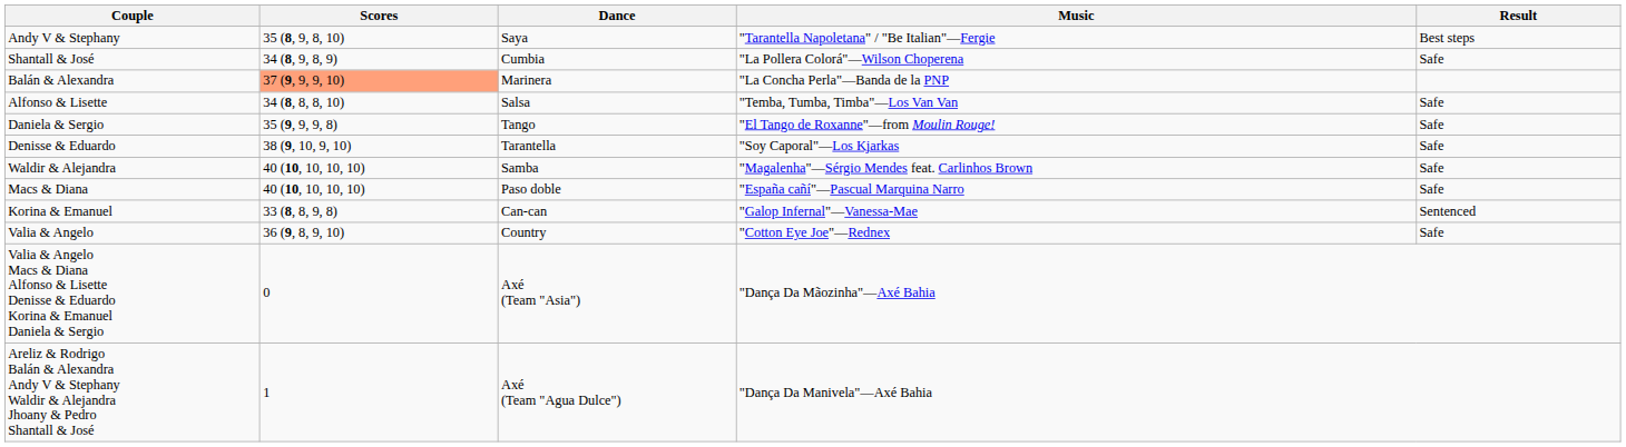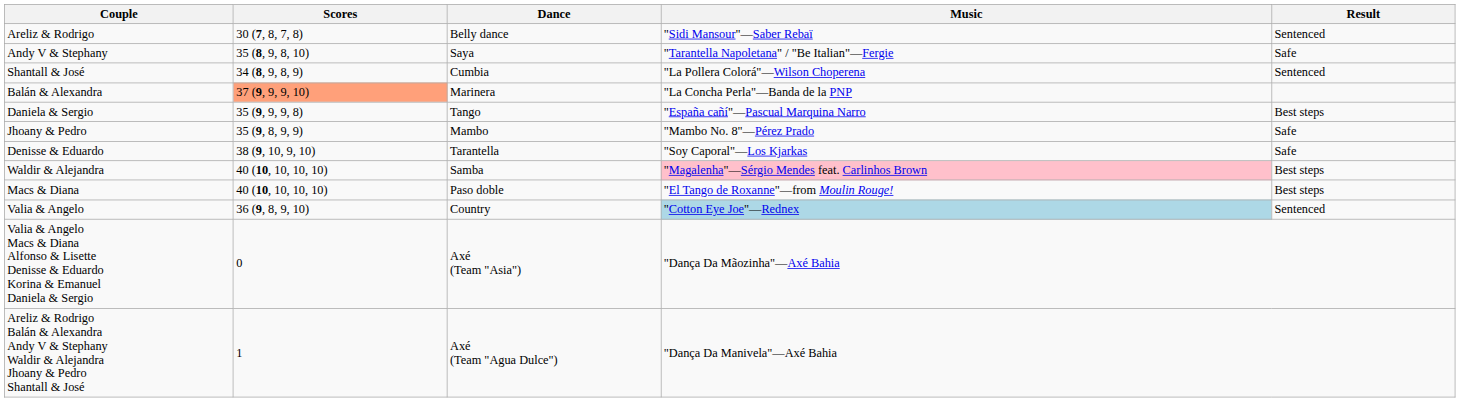+ row: Areliz & Rodrigo | 30 (7, 8, 7, 8) | Belly dance | "Sidi Mansour"—Saber Rebaï | Sentenced
Andy V & Stephany | Result: Best steps -> Safe
Shantall & José | Result: Safe -> Sentenced
- row: Alfonso & Lisette | 34 (8, 8, 8, 10) | Salsa | "Temba, Tumba, Timba"—Los Van Van | Safe
Daniela & Sergio | Music: "El Tango de Roxanne"—from Moulin Rouge! -> "España cañí"—Pascual Marquina Narro
Daniela & Sergio | Result: Safe -> Best steps
+ row: Jhoany & Pedro | 35 (9, 8, 9, 9) | Mambo | "Mambo No. 8"—Pérez Prado | Safe
Waldir & Alejandra | Music: no background -> pink background
Waldir & Alejandra | Result: Safe -> Best steps
Macs & Diana | Music: "España cañí"—Pascual Marquina Narro -> "El Tango de Roxanne"—from Moulin Rouge!
Macs & Diana | Result: Safe -> Best steps
- row: Korina & Emanuel | 33 (8, 8, 9, 8) | Can-can | "Galop Infernal"—Vanessa-Mae | Sentenced
Valia & Angelo | Music: no background -> lightblue background
Valia & Angelo | Result: Safe -> Sentenced
